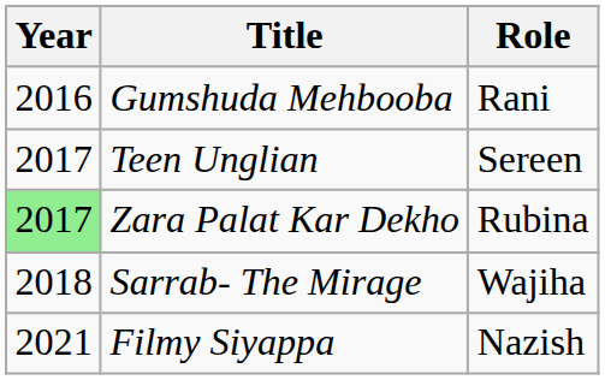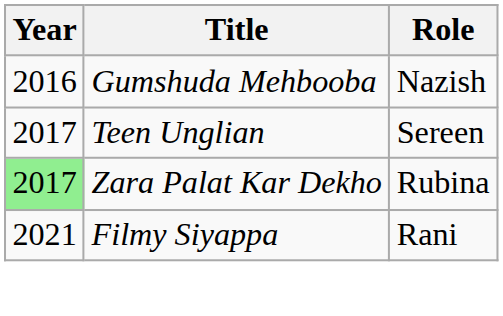Gumshuda Mehbooba | Role: Rani -> Nazish
- row: 2018 | Sarrab- The Mirage | Wajiha
Filmy Siyappa | Role: Nazish -> Rani
